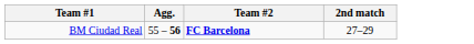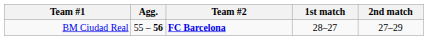+ column: 1st match | 28–27
